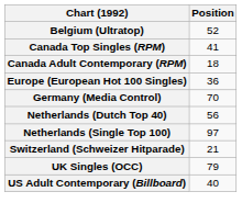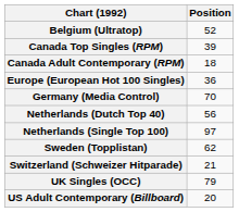Canada Top Singles (RPM) | Position: 41 -> 39
+ row: Sweden (Topplistan) | 62
US Adult Contemporary (Billboard) | Position: 40 -> 20
